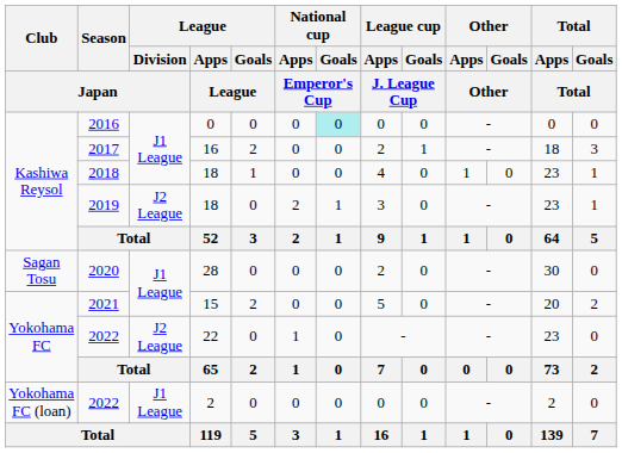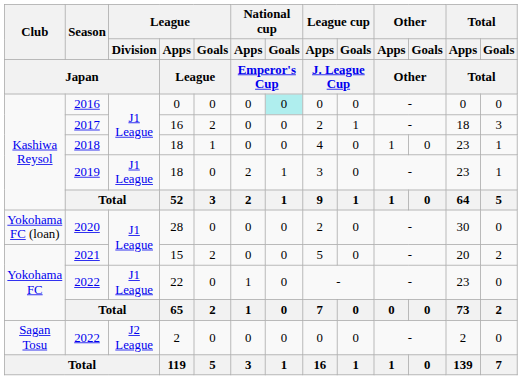2019 | League / Division / Japan: J2 League -> J1 League
2020 | Club / Japan: Sagan Tosu -> Yokohama FC (loan)
2022 / 22 | League / Division / Japan: J2 League -> J1 League
2022 / 2 | Club / Japan: Yokohama FC (loan) -> Sagan Tosu
2022 / 2 | League / Division / Japan: J1 League -> J2 League
